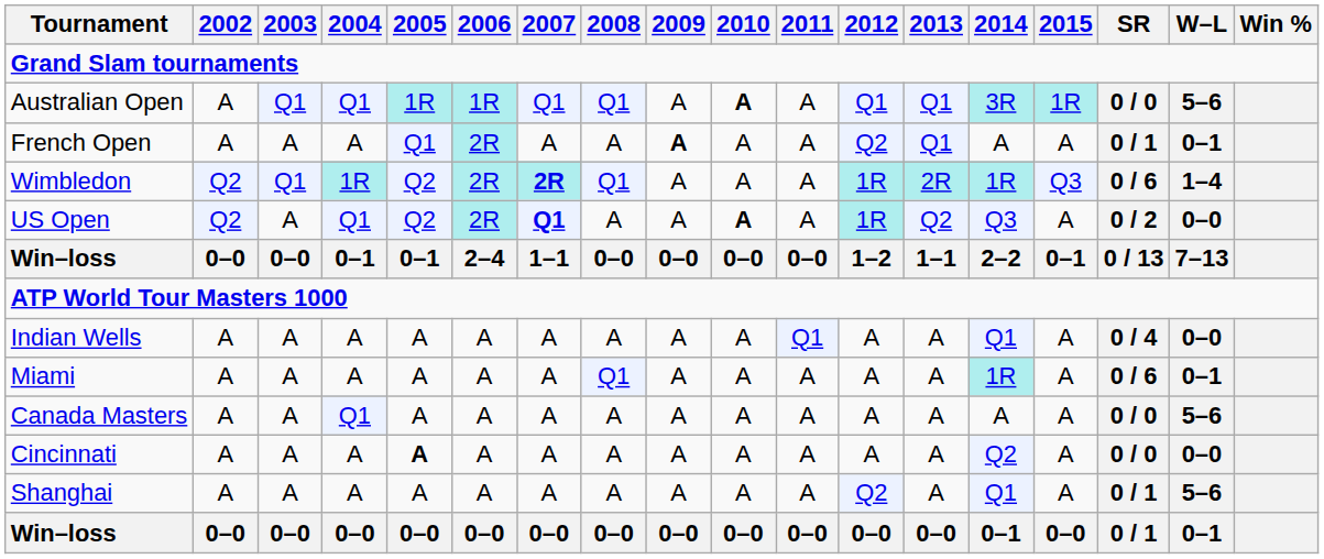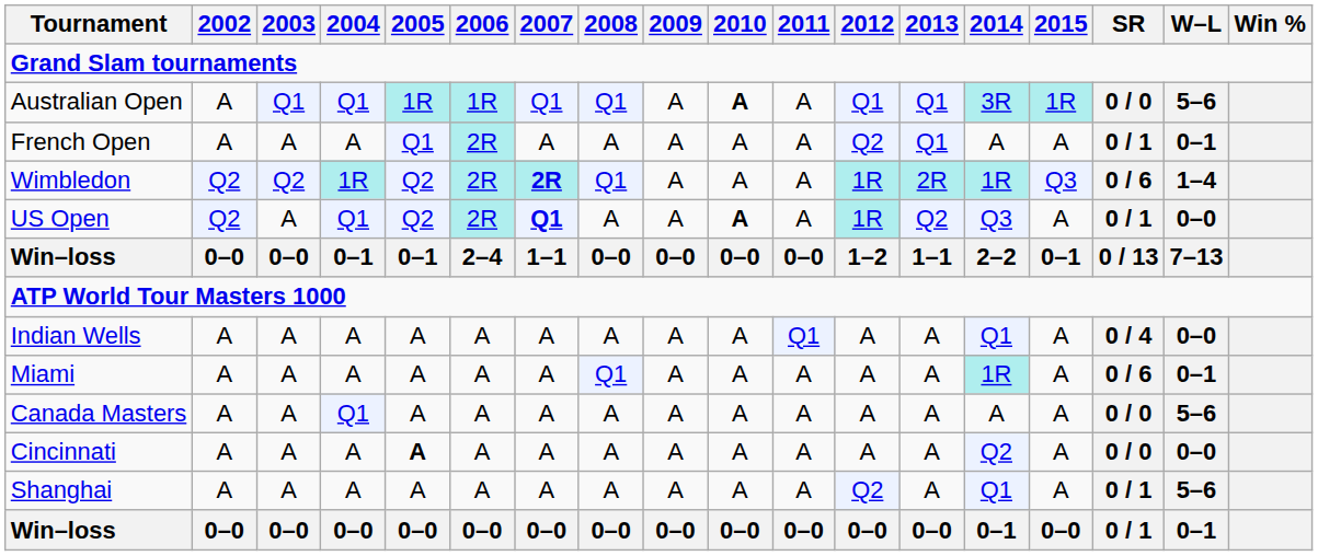French Open | 2009: bold -> normal
Wimbledon | 2003: Q1 -> Q2
US Open | SR: 0 / 2 -> 0 / 1
